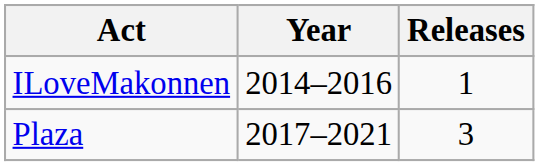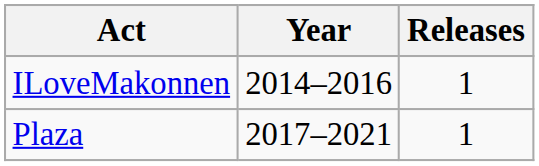Plaza | Releases: 3 -> 1
